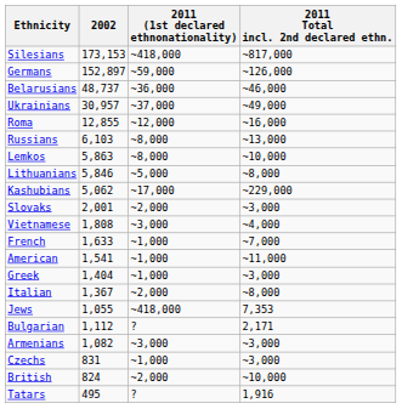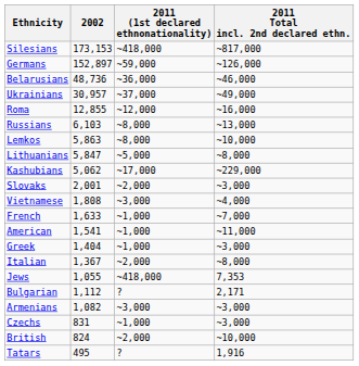Belarusians | 2002: 48,737 -> 48,736
Lithuanians | 2002: 5,846 -> 5,847
